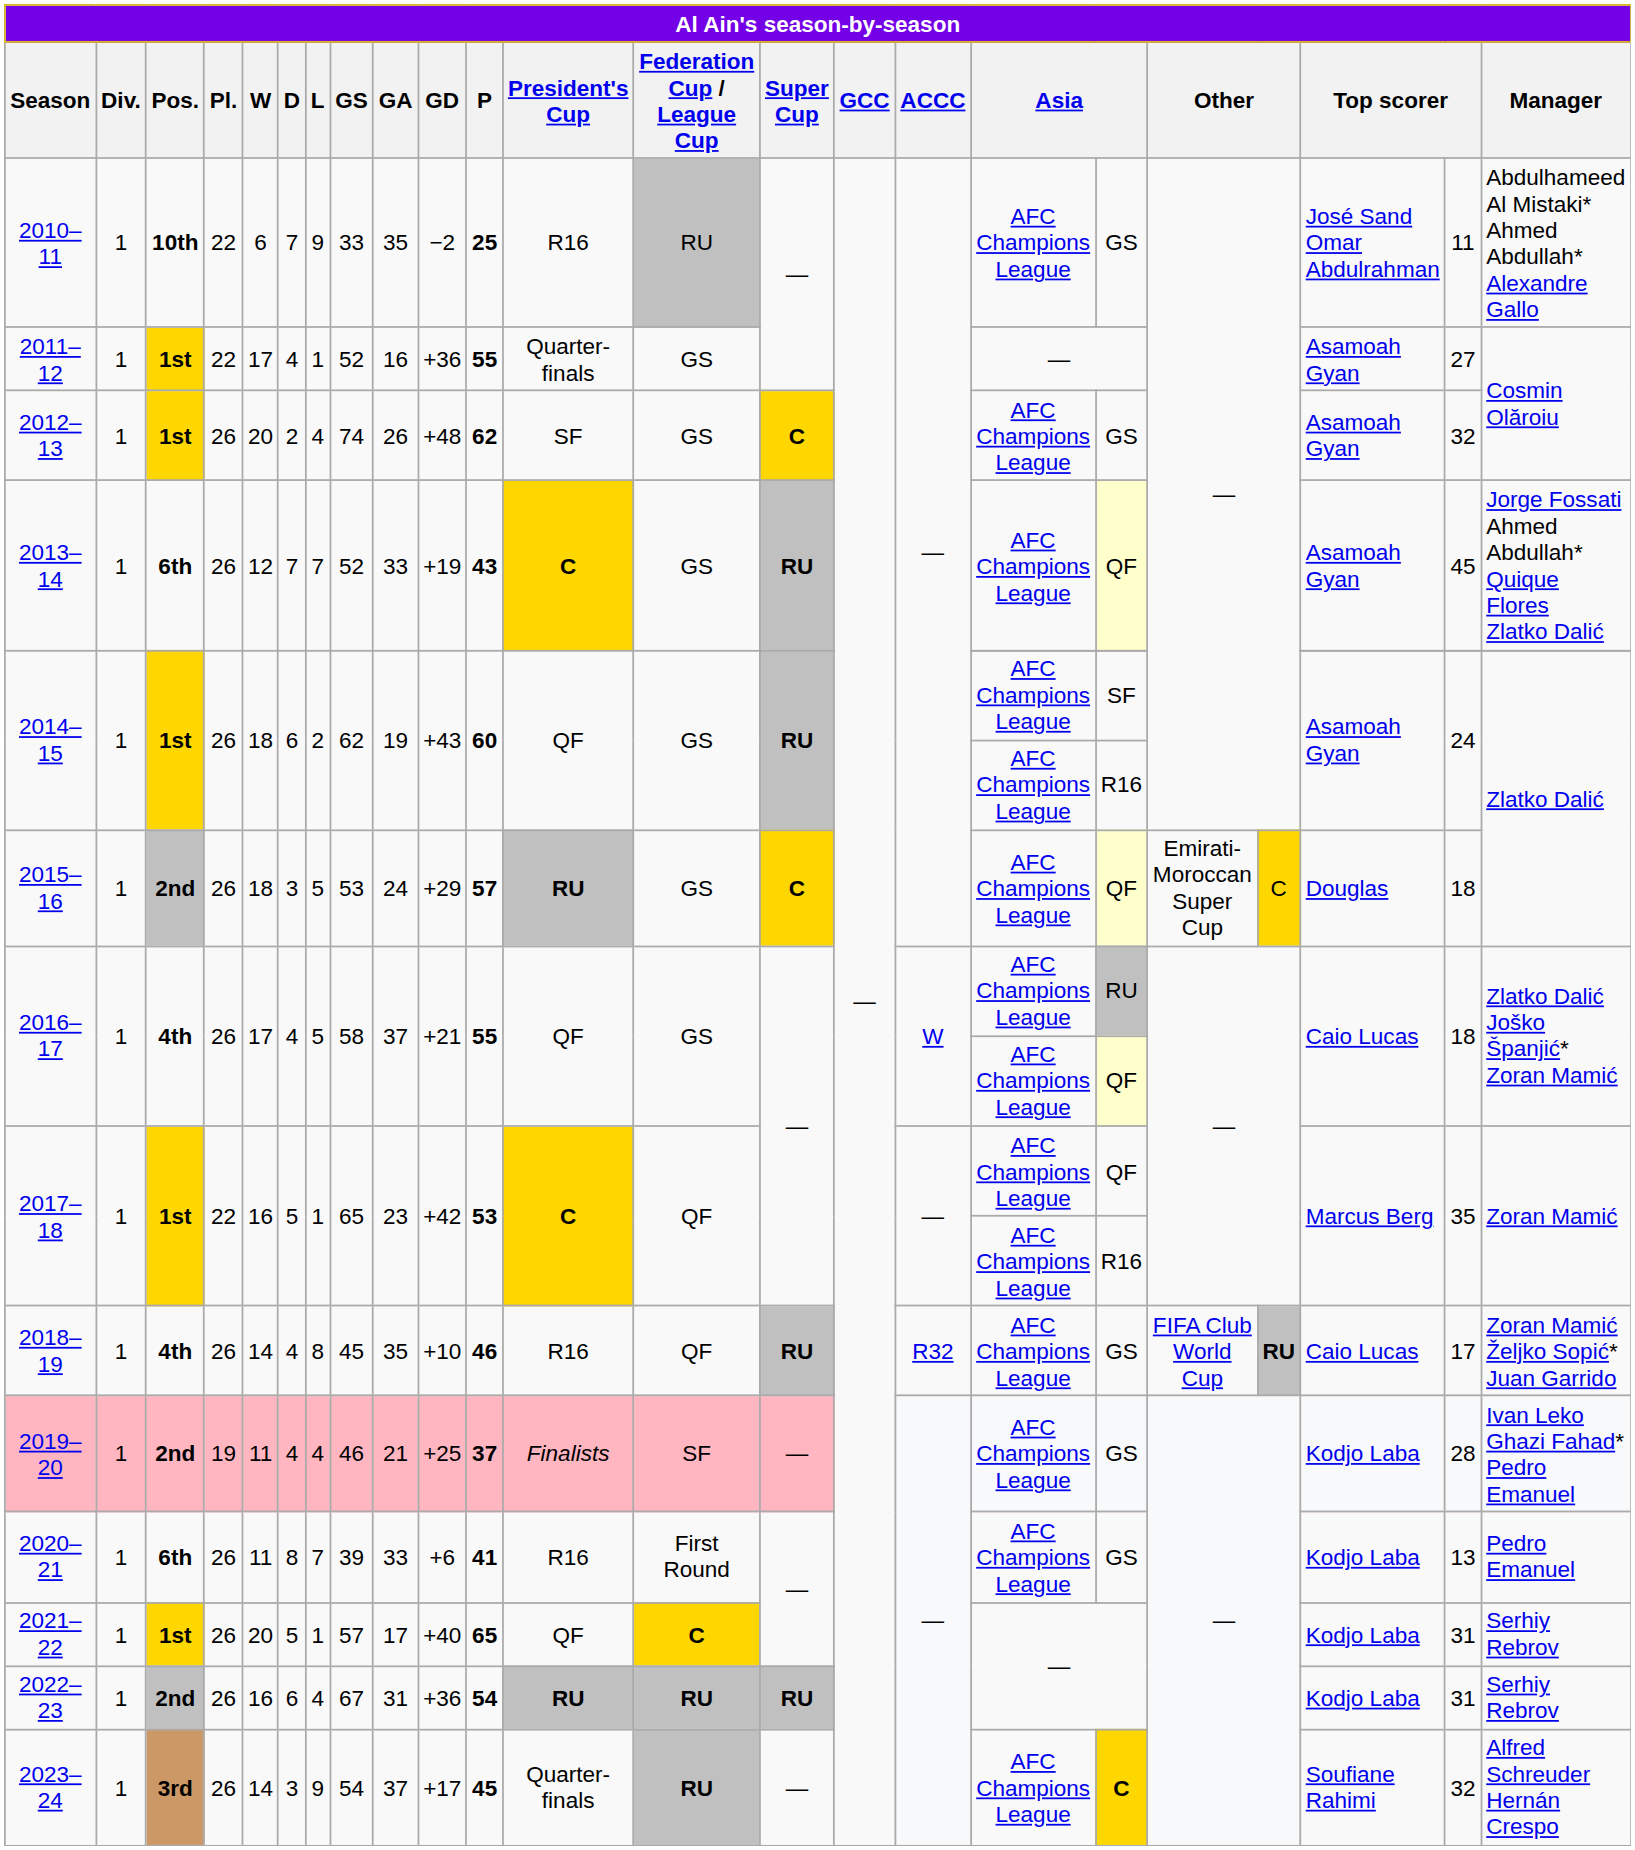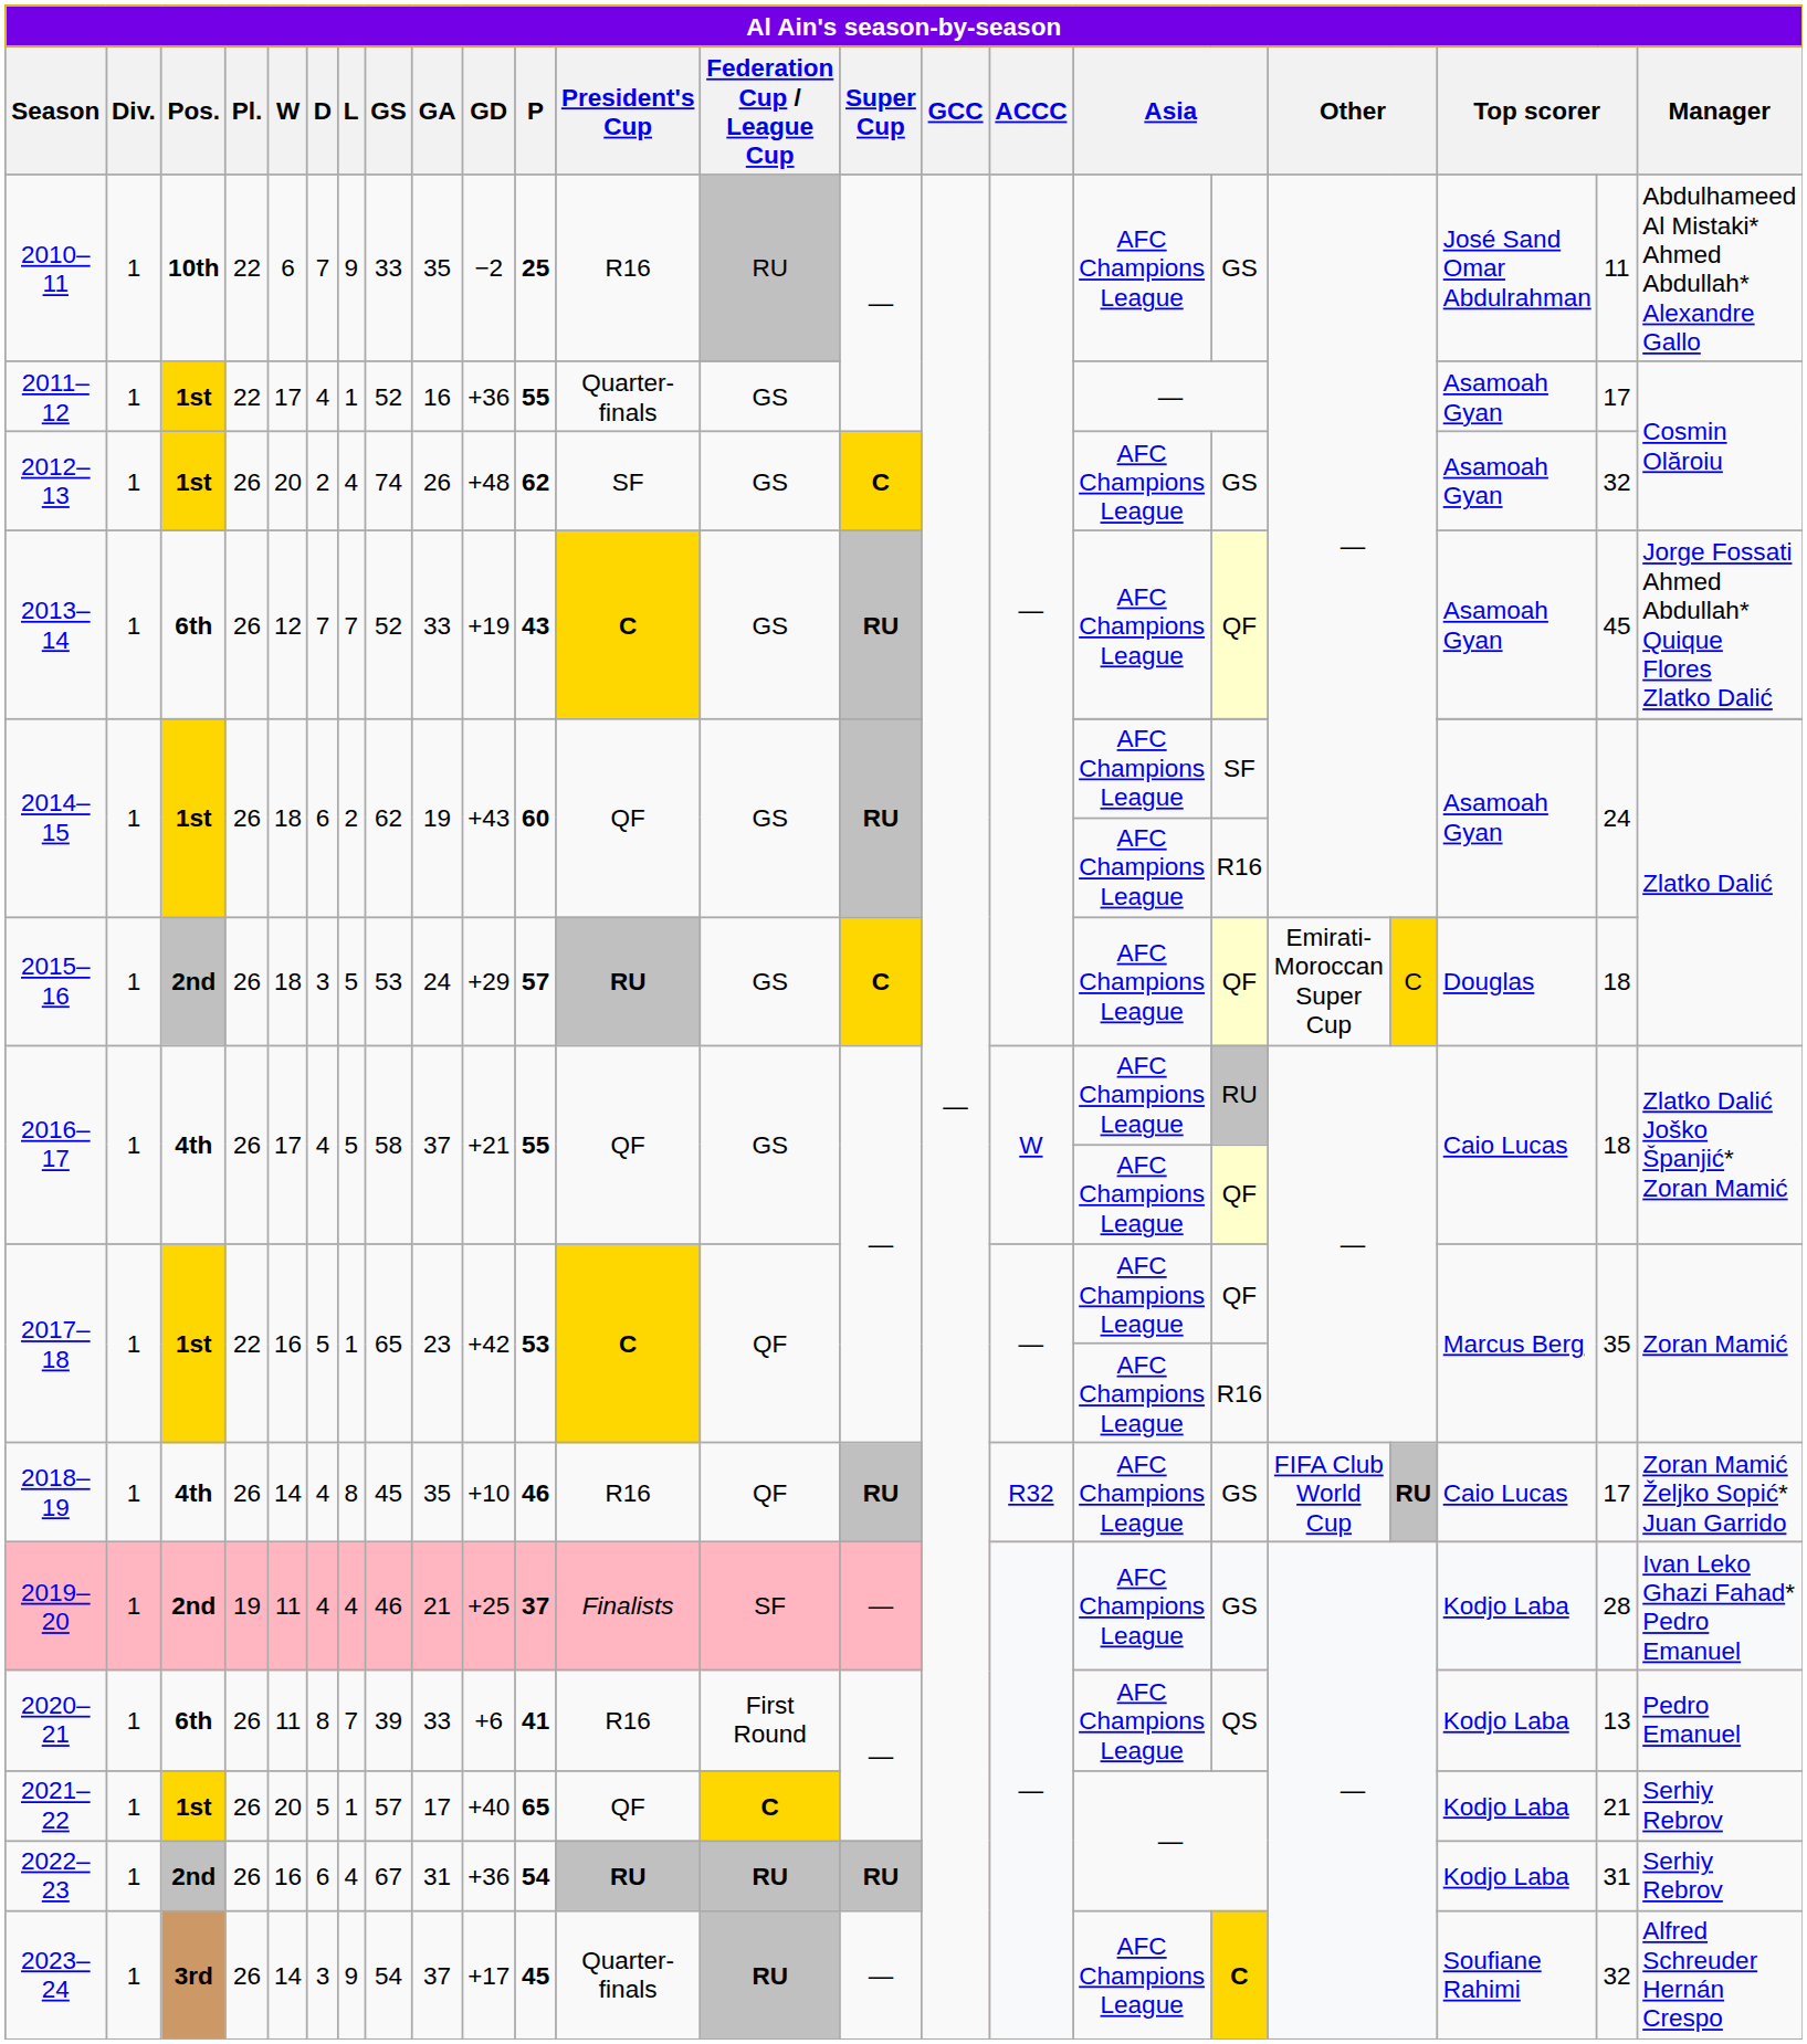2011–12 | column 22: 27 -> 17
2020–21 | column 18: GS -> QS
2021–22 | column 22: 31 -> 21
